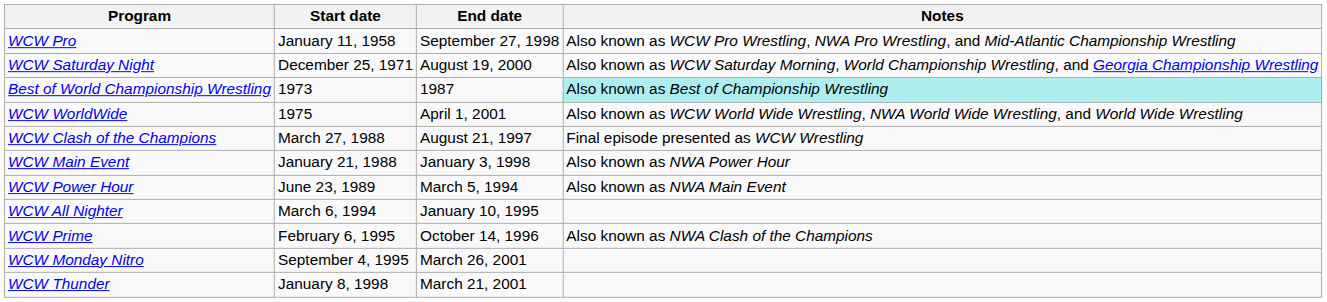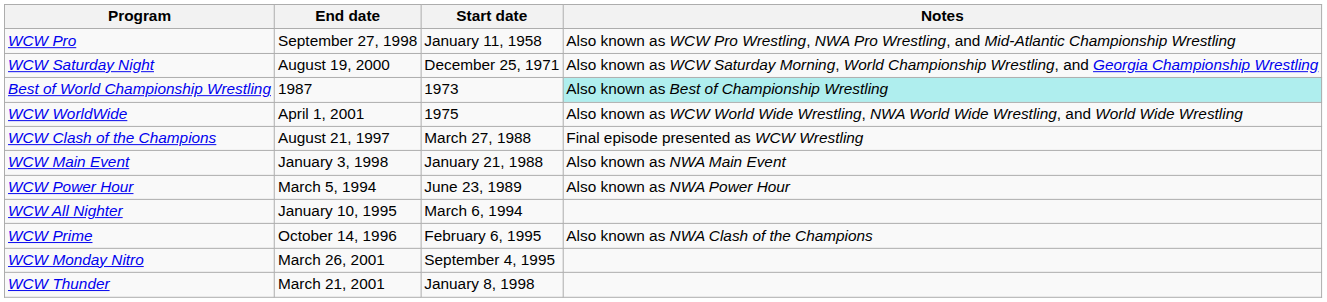columns swapped: Start date <-> End date
WCW Main Event | Notes: Also known as NWA Power Hour -> Also known as NWA Main Event
WCW Power Hour | Notes: Also known as NWA Main Event -> Also known as NWA Power Hour
